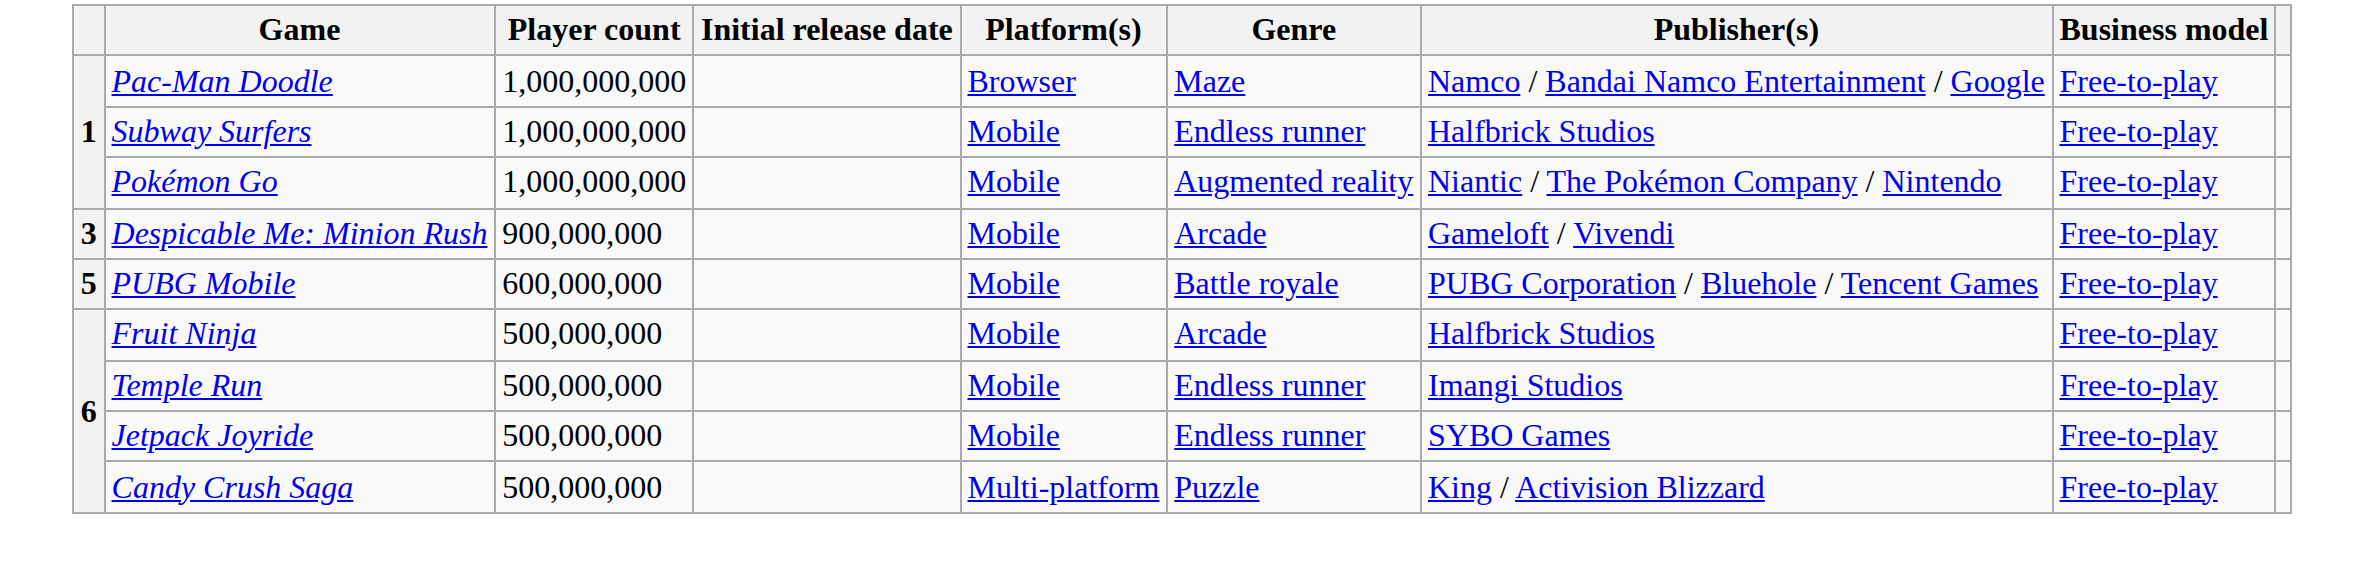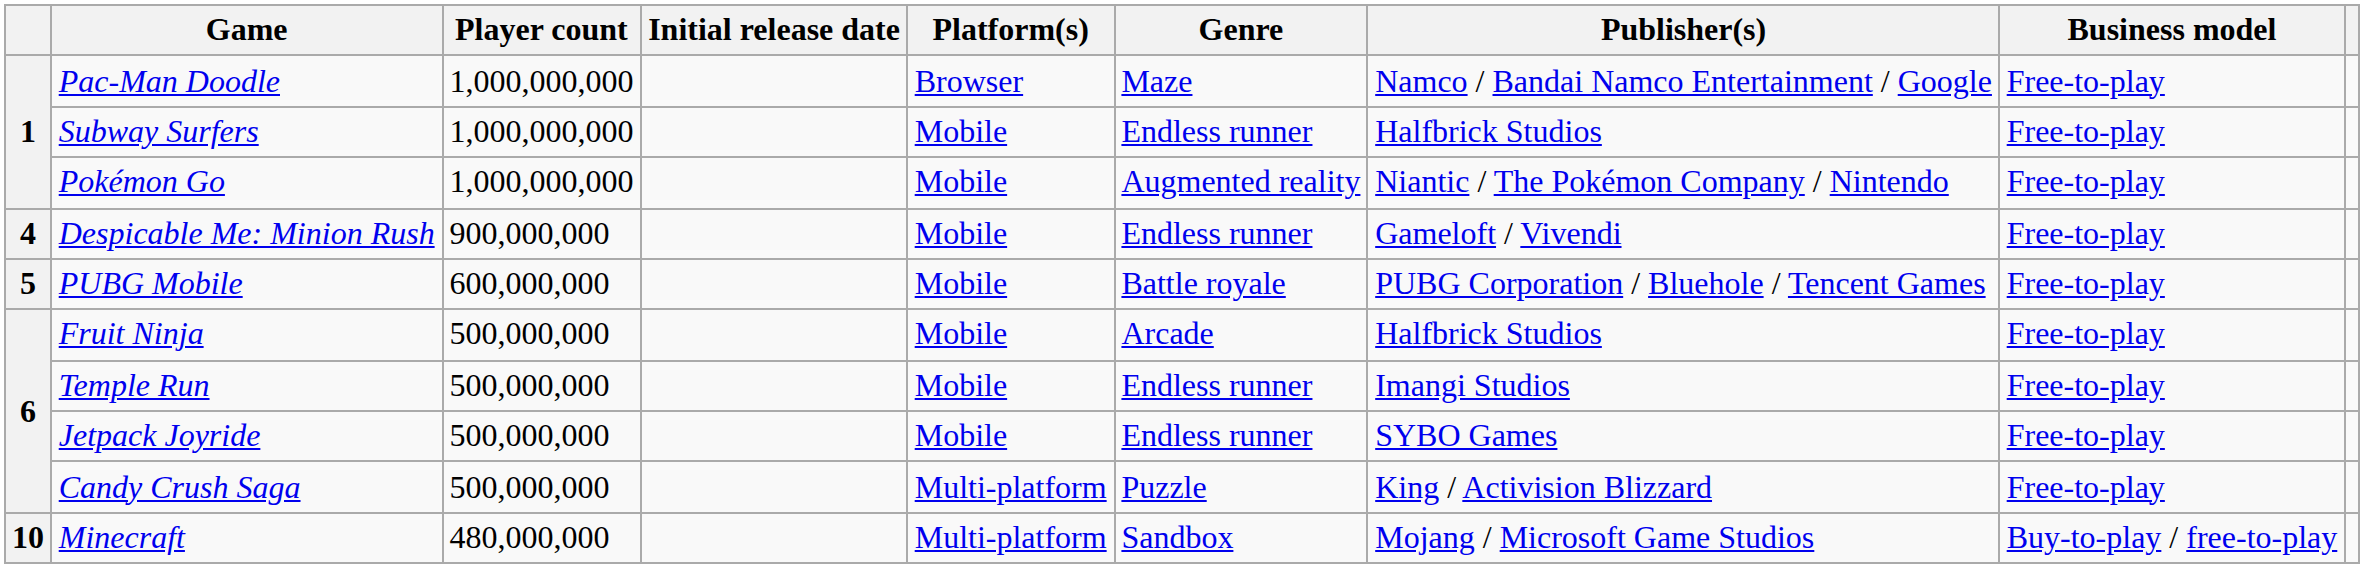Despicable Me: Minion Rush | column 1: 3 -> 4
Despicable Me: Minion Rush | Genre: Arcade -> Endless runner
+ row: 10 | Minecraft | 480,000,000 | Multi-platform | Sandbox | Mojang / Microsoft Game Studios | Buy-to-play / free-to-play
